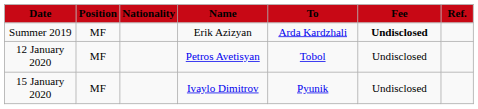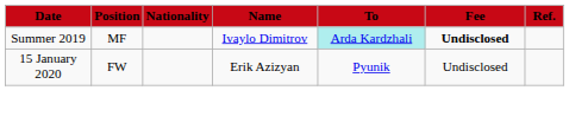Summer 2019 | Name: Erik Azizyan -> Ivaylo Dimitrov
Summer 2019 | To: no background -> paleturquoise background
- row: 12 January 2020 | MF | Petros Avetisyan | Tobol | Undisclosed
15 January 2020 | Position: MF -> FW
15 January 2020 | Name: Ivaylo Dimitrov -> Erik Azizyan
